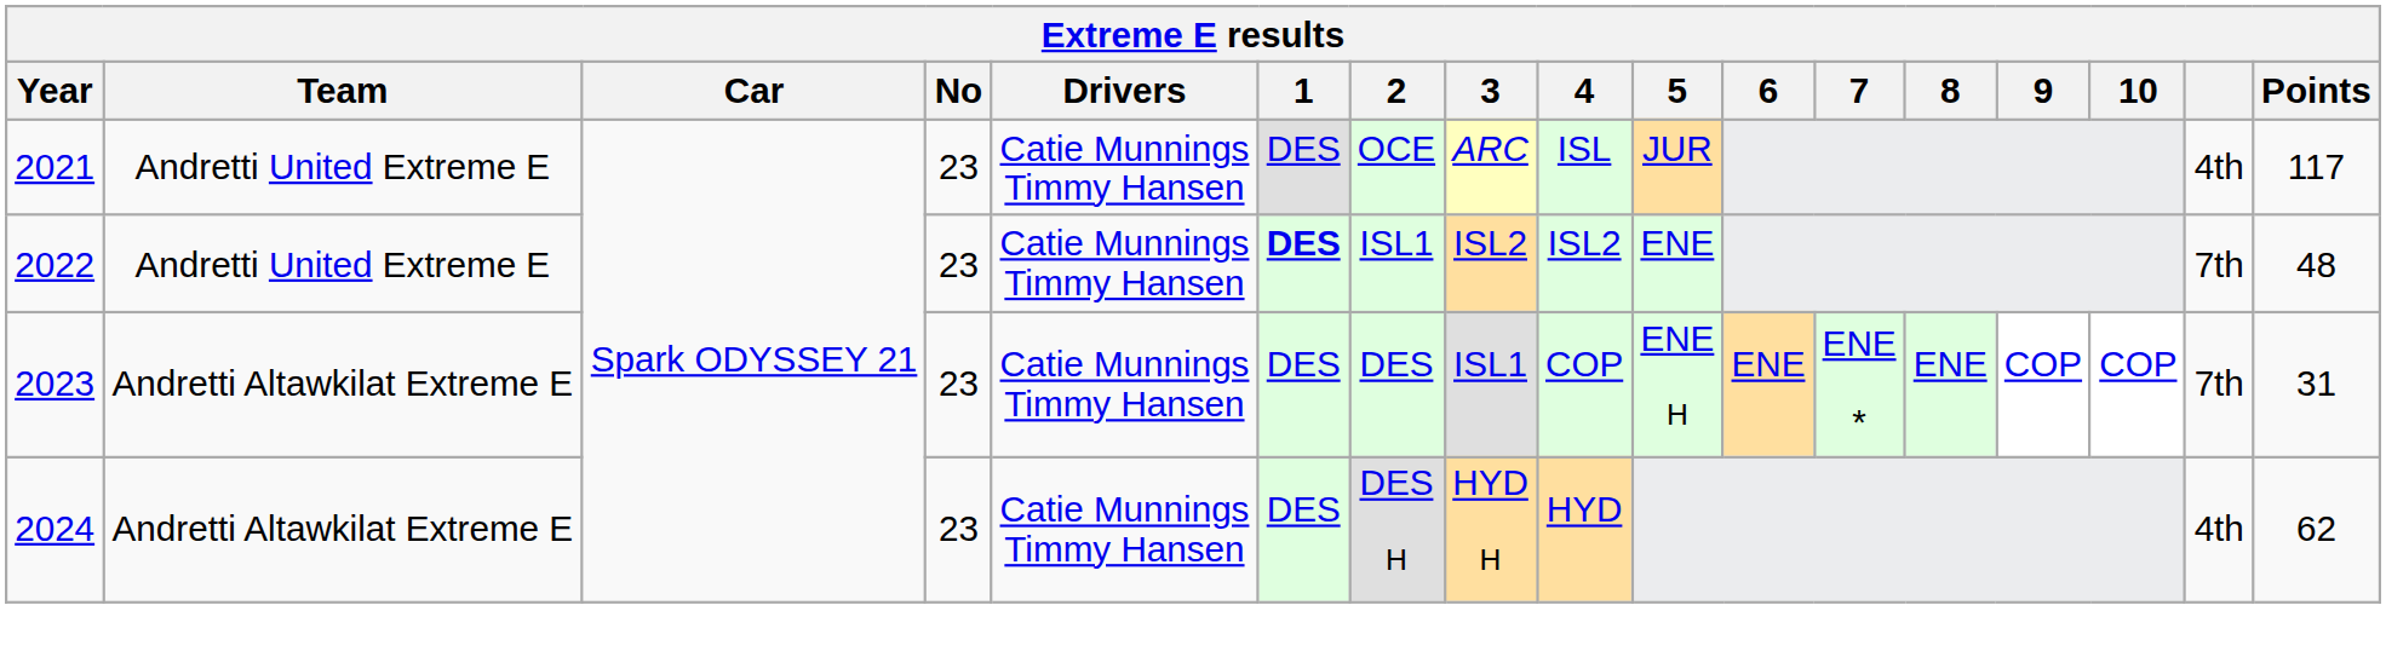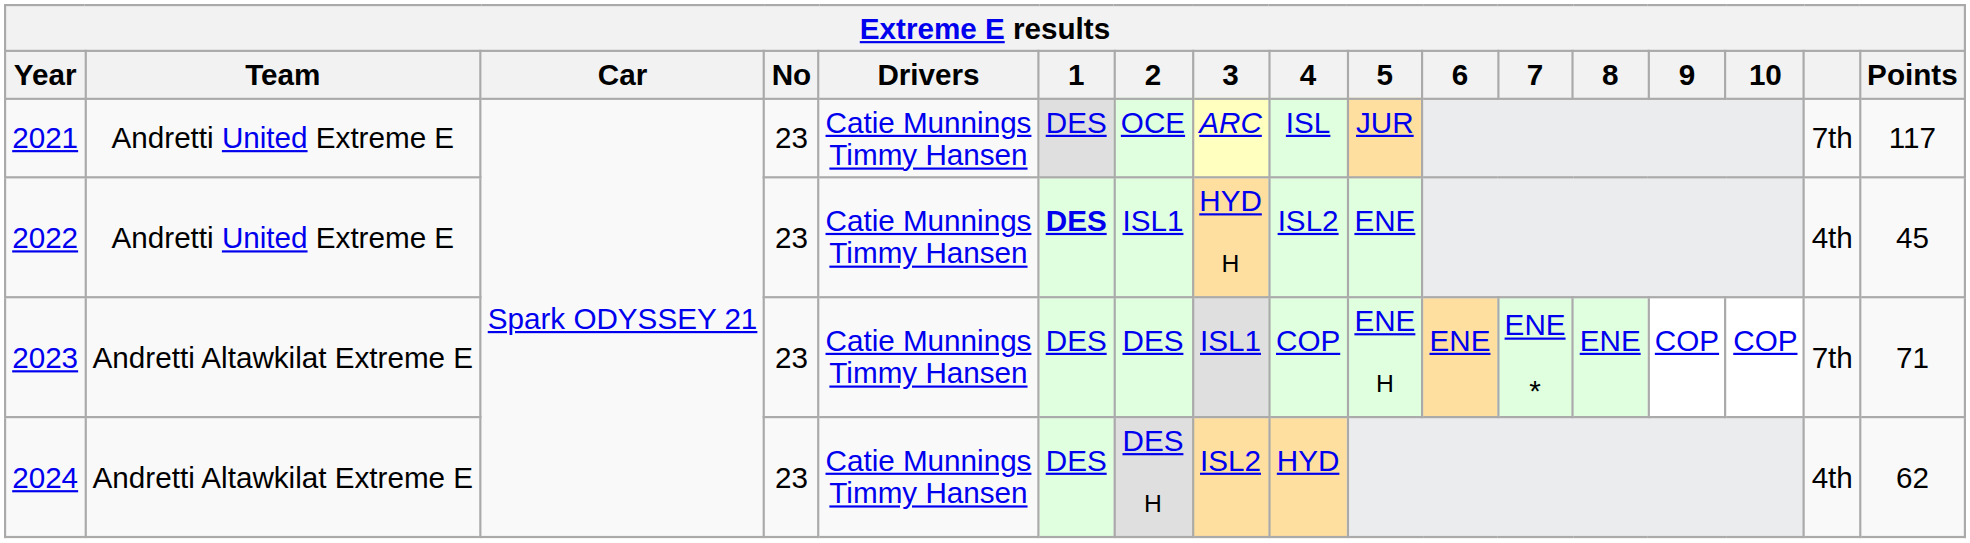2021 | column 16: 4th -> 7th
2022 | 3: ISL2 -> HYD H
2022 | column 16: 7th -> 4th
2022 | Points: 48 -> 45
2023 | Points: 31 -> 71
2024 | 3: HYD H -> ISL2
